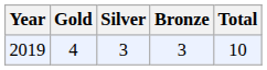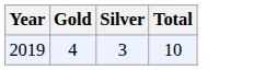- column: Bronze | 3
